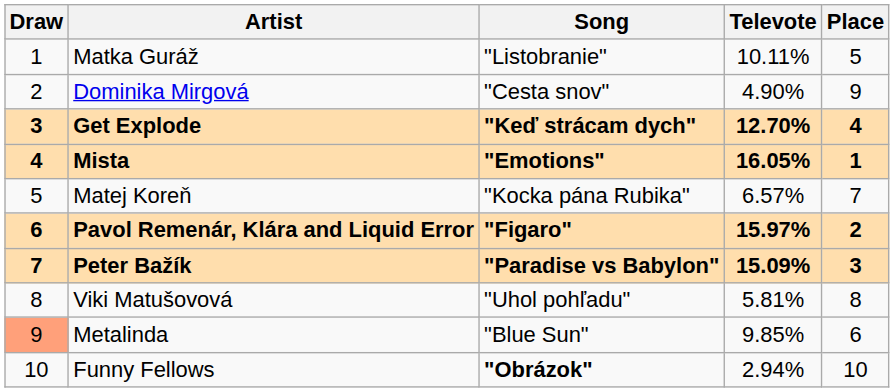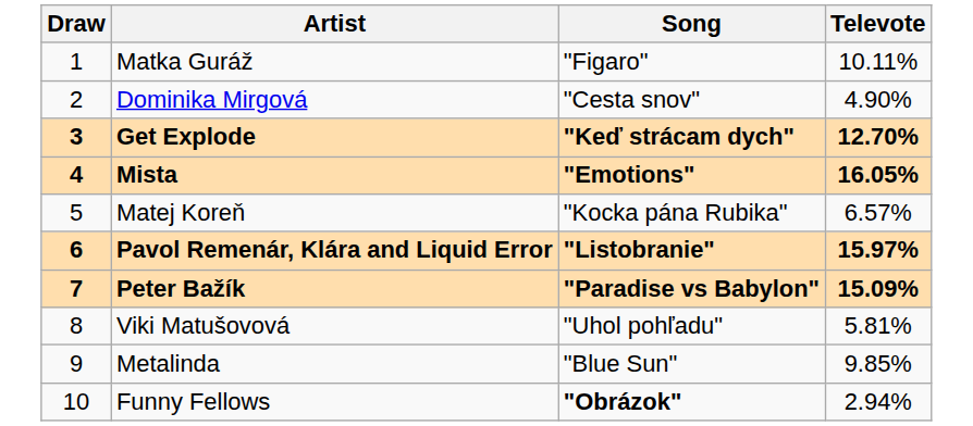- column: Place | 5 | 9 | 4 | 1 | 7 | 2 | 3 | 8 | 6 | 10
Matka Guráž | Song: "Listobranie" -> "Figaro"
Pavol Remenár, Klára and Liquid Error | Song: "Figaro" -> "Listobranie"
Metalinda | Draw: lightsalmon background -> no background
